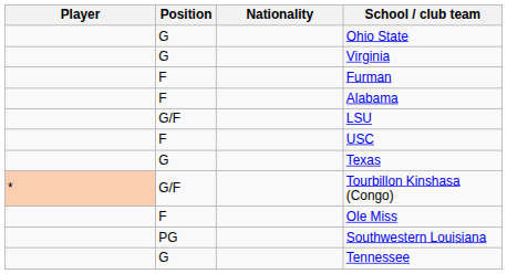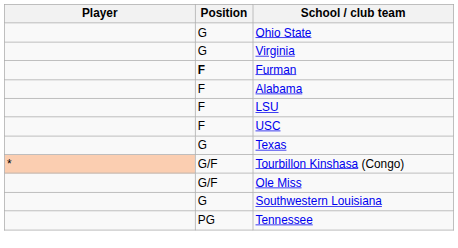- column: Nationality
Furman | Position: normal -> bold
LSU | Position: G/F -> F
Ole Miss | Position: F -> G/F
Southwestern Louisiana | Position: PG -> G
Tennessee | Position: G -> PG
